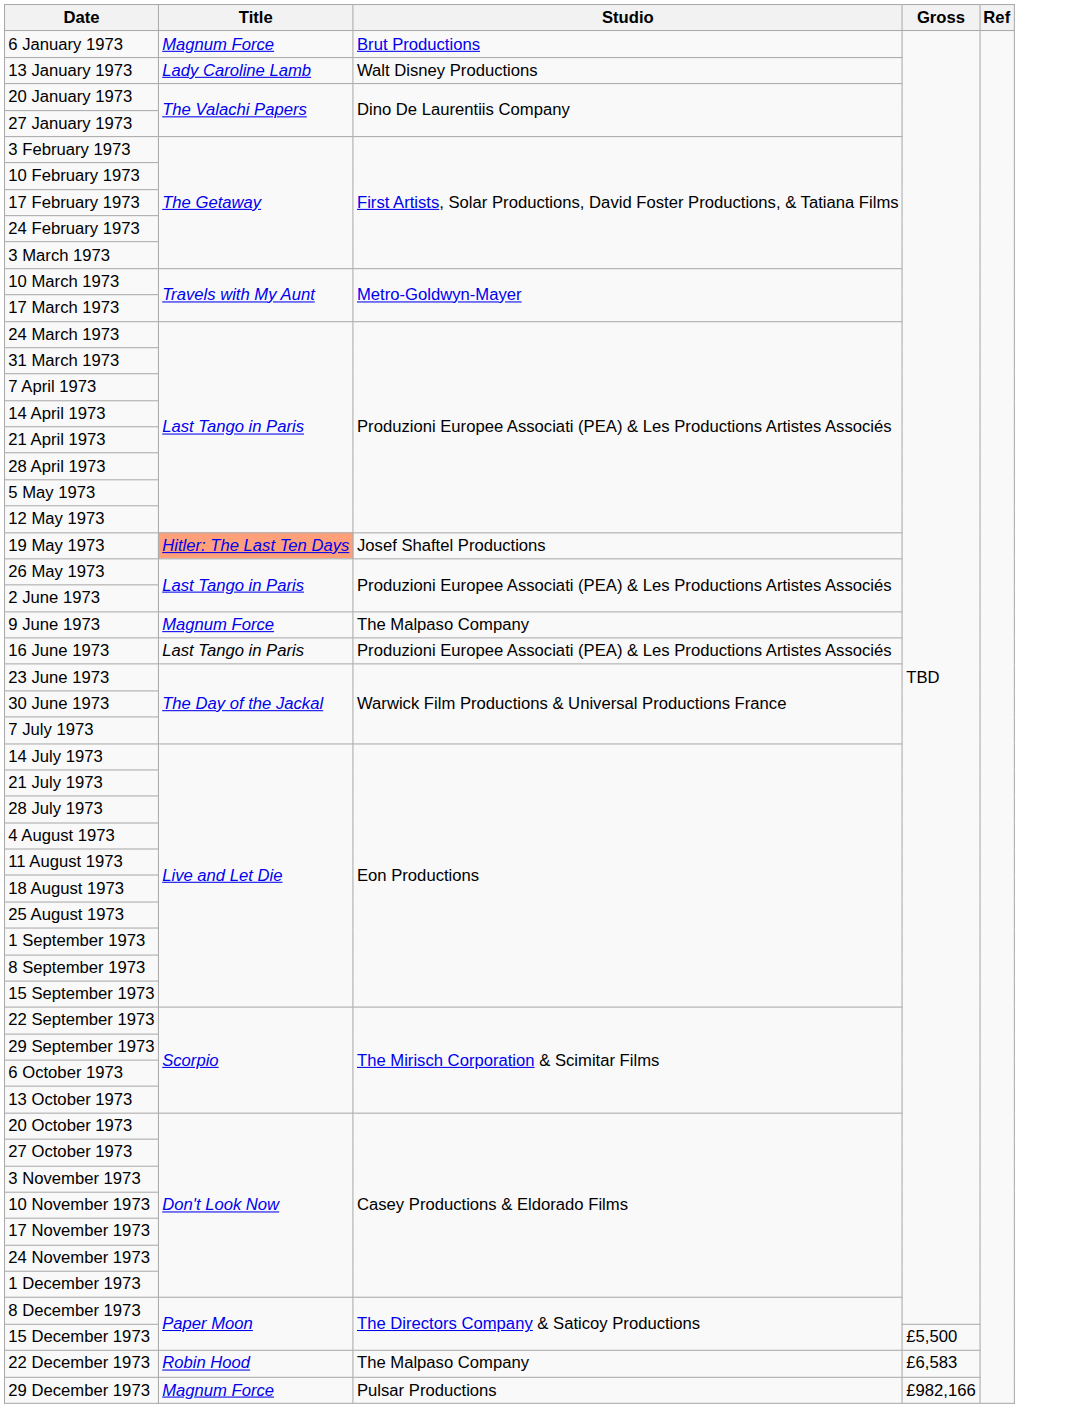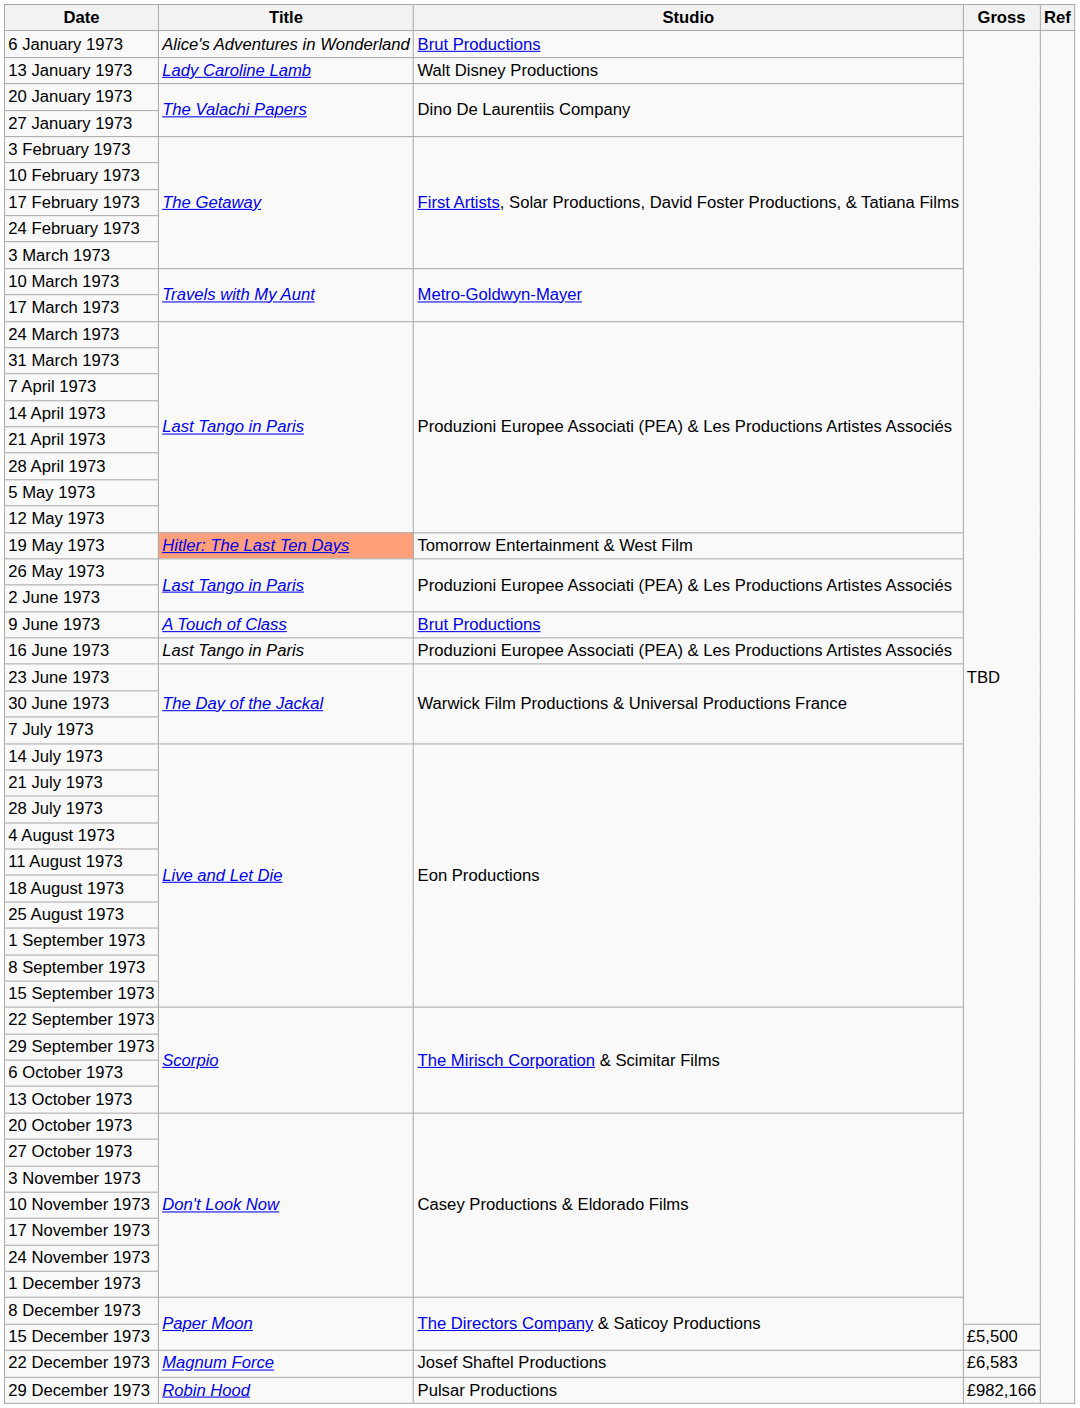6 January 1973 | Title: Magnum Force -> Alice's Adventures in Wonderland
19 May 1973 | Studio: Josef Shaftel Productions -> Tomorrow Entertainment & West Film
9 June 1973 | Title: Magnum Force -> A Touch of Class
9 June 1973 | Studio: The Malpaso Company -> Brut Productions
22 December 1973 | Title: Robin Hood -> Magnum Force
22 December 1973 | Studio: The Malpaso Company -> Josef Shaftel Productions
29 December 1973 | Title: Magnum Force -> Robin Hood
